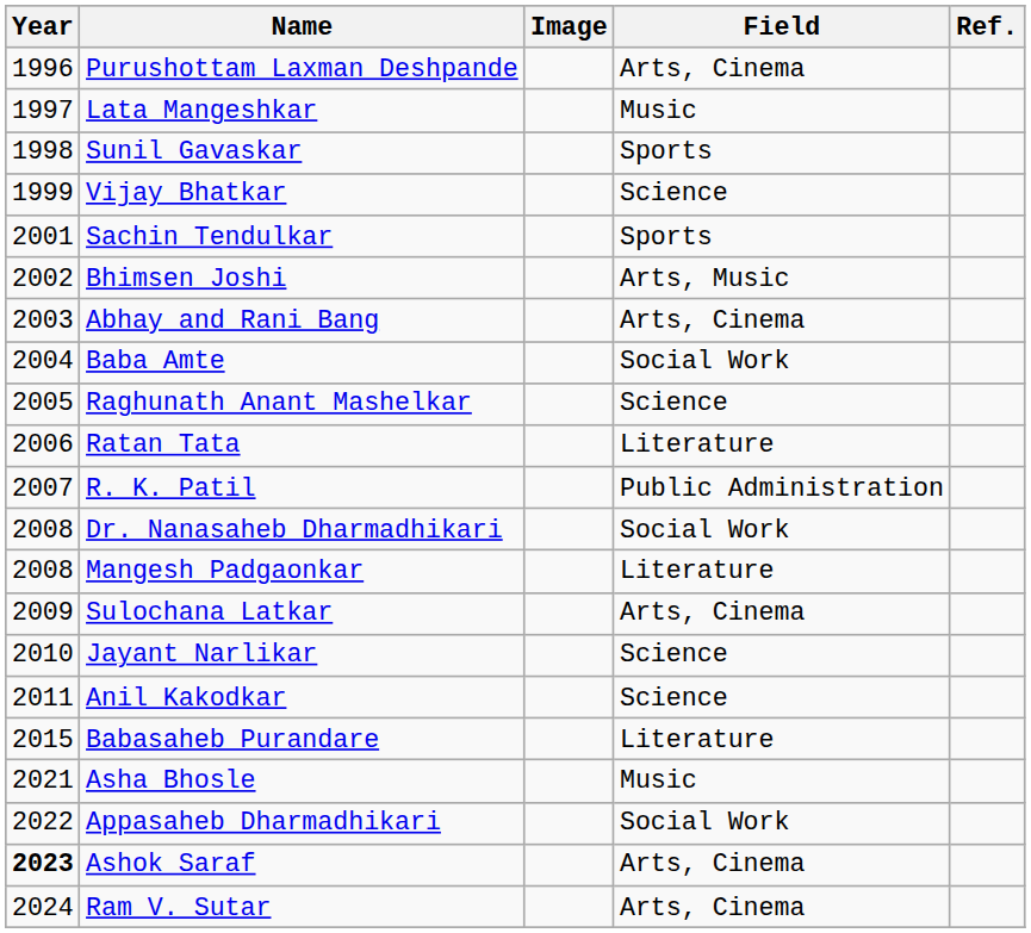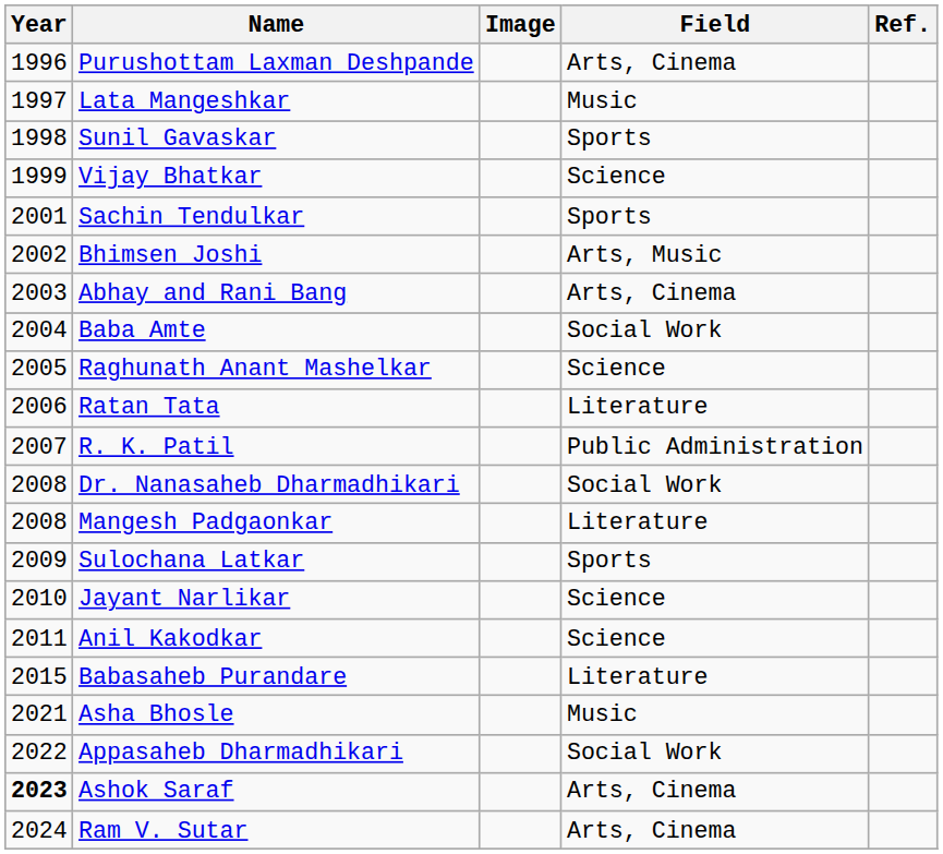Sulochana Latkar | Field: Arts, Cinema -> Sports
